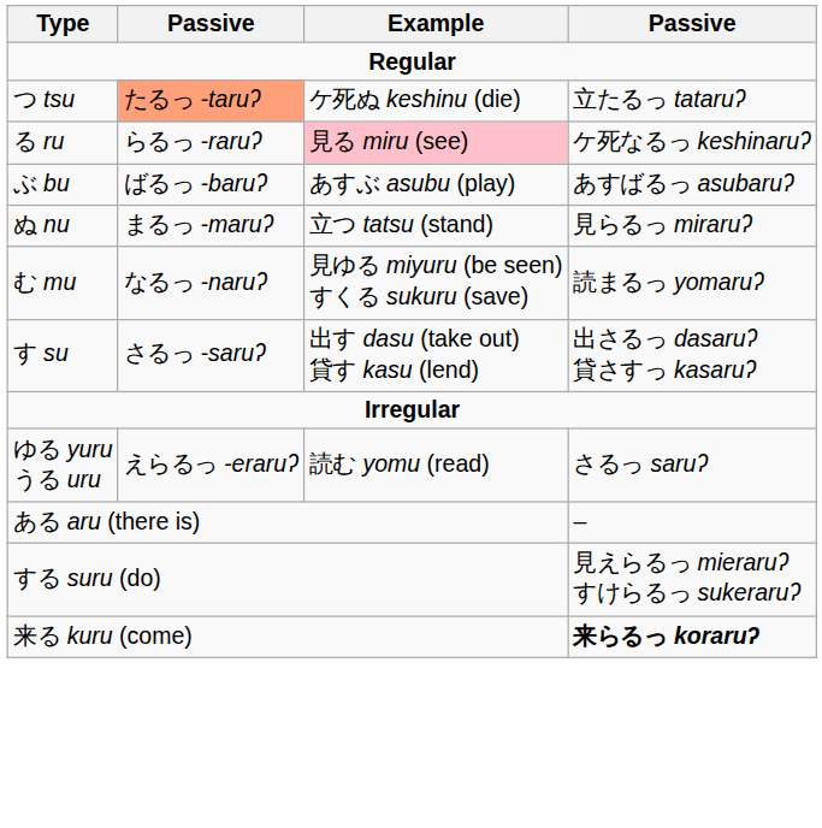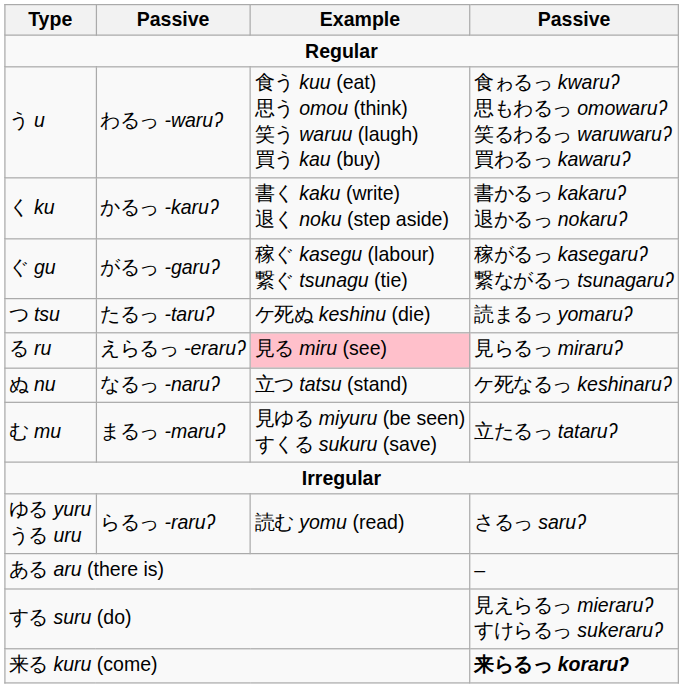+ row: う u | わるっ -waruʔ | 食う kuu (eat) 思う omou (think) 笑う waruu (laugh) 買う kau (buy) | 食ゎるっ kwaruʔ 思もわるっ omowaruʔ 笑るわるっ waruwaruʔ 買わるっ kawaruʔ
+ row: く ku | かるっ -karuʔ | 書く kaku (write) 退く noku (step aside) | 書かるっ kakaruʔ 退かるっ nokaruʔ
+ row: ぐ gu | がるっ -garuʔ | 稼ぐ kasegu (labour) 繋ぐ tsunagu (tie) | 稼がるっ kasegaruʔ 繋ながるっ tsunagaruʔ
つ tsu | column 2: lightsalmon background -> no background
つ tsu | column 4: 立たるっ tataruʔ -> 読まるっ yomaruʔ
る ru | column 2: らるっ -raruʔ -> えらるっ -eraruʔ
る ru | column 4: ケ死なるっ keshinaruʔ -> 見らるっ miraruʔ
- row: ぶ bu | ばるっ -baruʔ | あすぶ asubu (play) | あすばるっ asubaruʔ
ぬ nu | column 2: まるっ -maruʔ -> なるっ -naruʔ
ぬ nu | column 4: 見らるっ miraruʔ -> ケ死なるっ keshinaruʔ
む mu | column 2: なるっ -naruʔ -> まるっ -maruʔ
む mu | column 4: 読まるっ yomaruʔ -> 立たるっ tataruʔ
- row: す su | さるっ -saruʔ | 出す dasu (take out) 貸す kasu (lend) | 出さるっ dasaruʔ 貸さすっ kasaruʔ
ゆる yuru うる uru | column 2: えらるっ -eraruʔ -> らるっ -raruʔ
